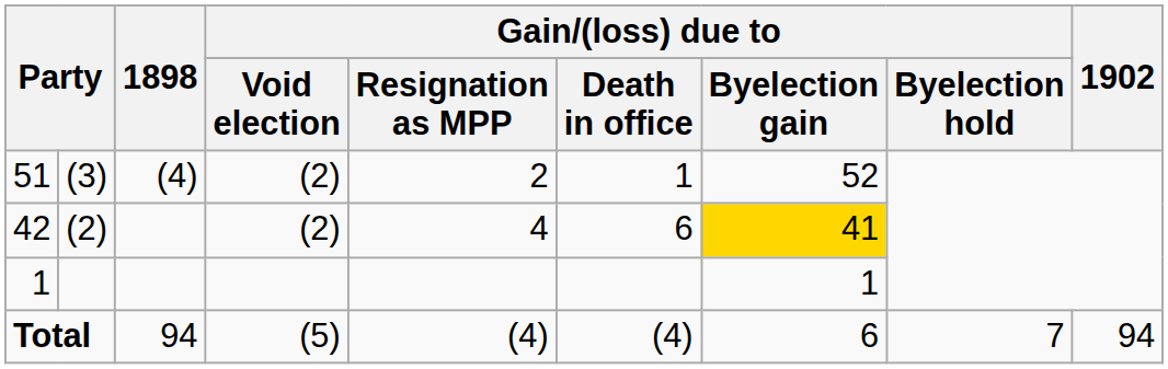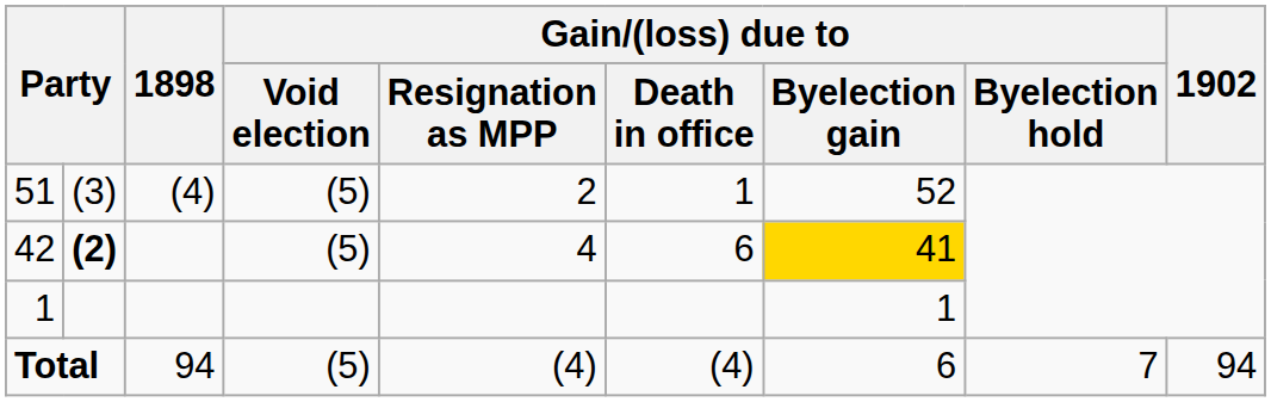51 | Gain/(loss) due to / Void election: (2) -> (5)
42 | column 2: normal -> bold
42 | Gain/(loss) due to / Void election: (2) -> (5)
